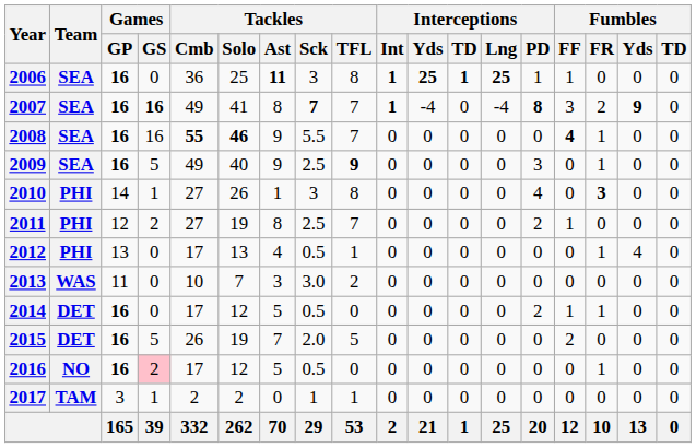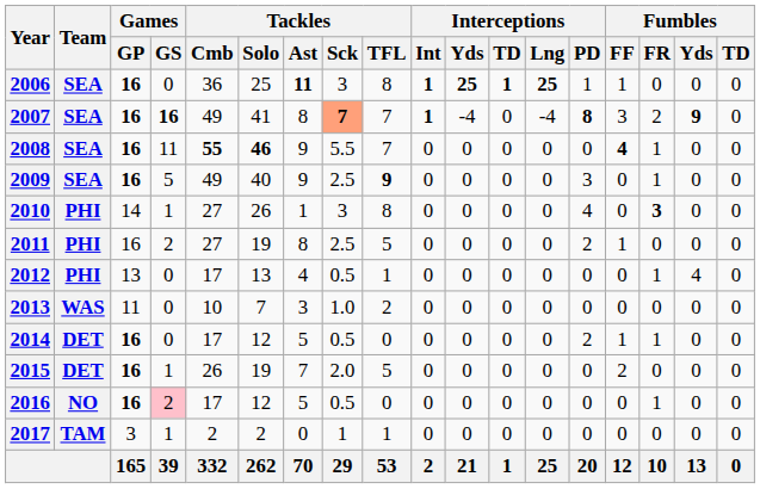2007 | Tackles / Sck: no background -> lightsalmon background
2008 | Games / GS: 16 -> 11
2011 | Games / GP: 12 -> 16
2011 | Tackles / TFL: 7 -> 5
2013 | Tackles / Sck: 3.0 -> 1.0
2015 | Games / GS: 5 -> 1
